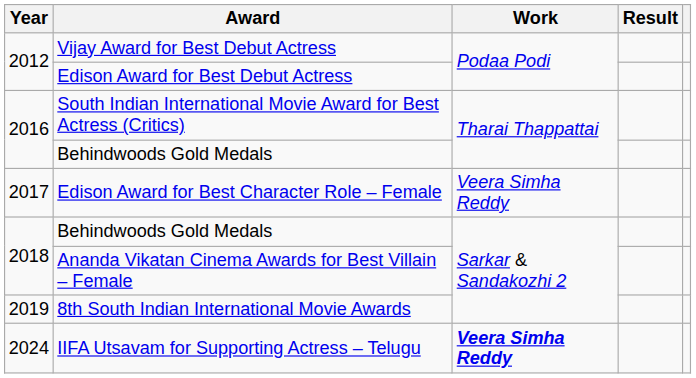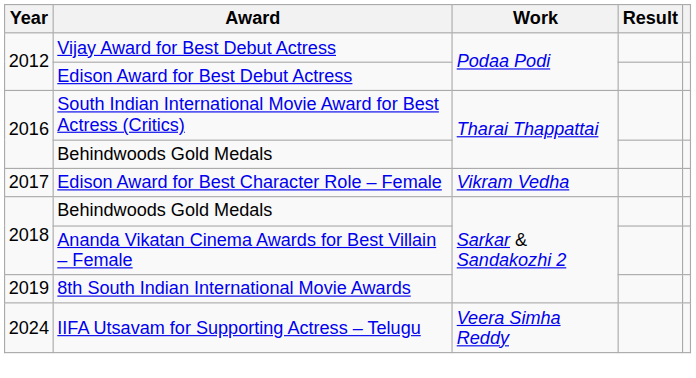Edison Award for Best Character Role – Female | Work: Veera Simha Reddy -> Vikram Vedha
IIFA Utsavam for Supporting Actress – Telugu | Work: bold -> normal
